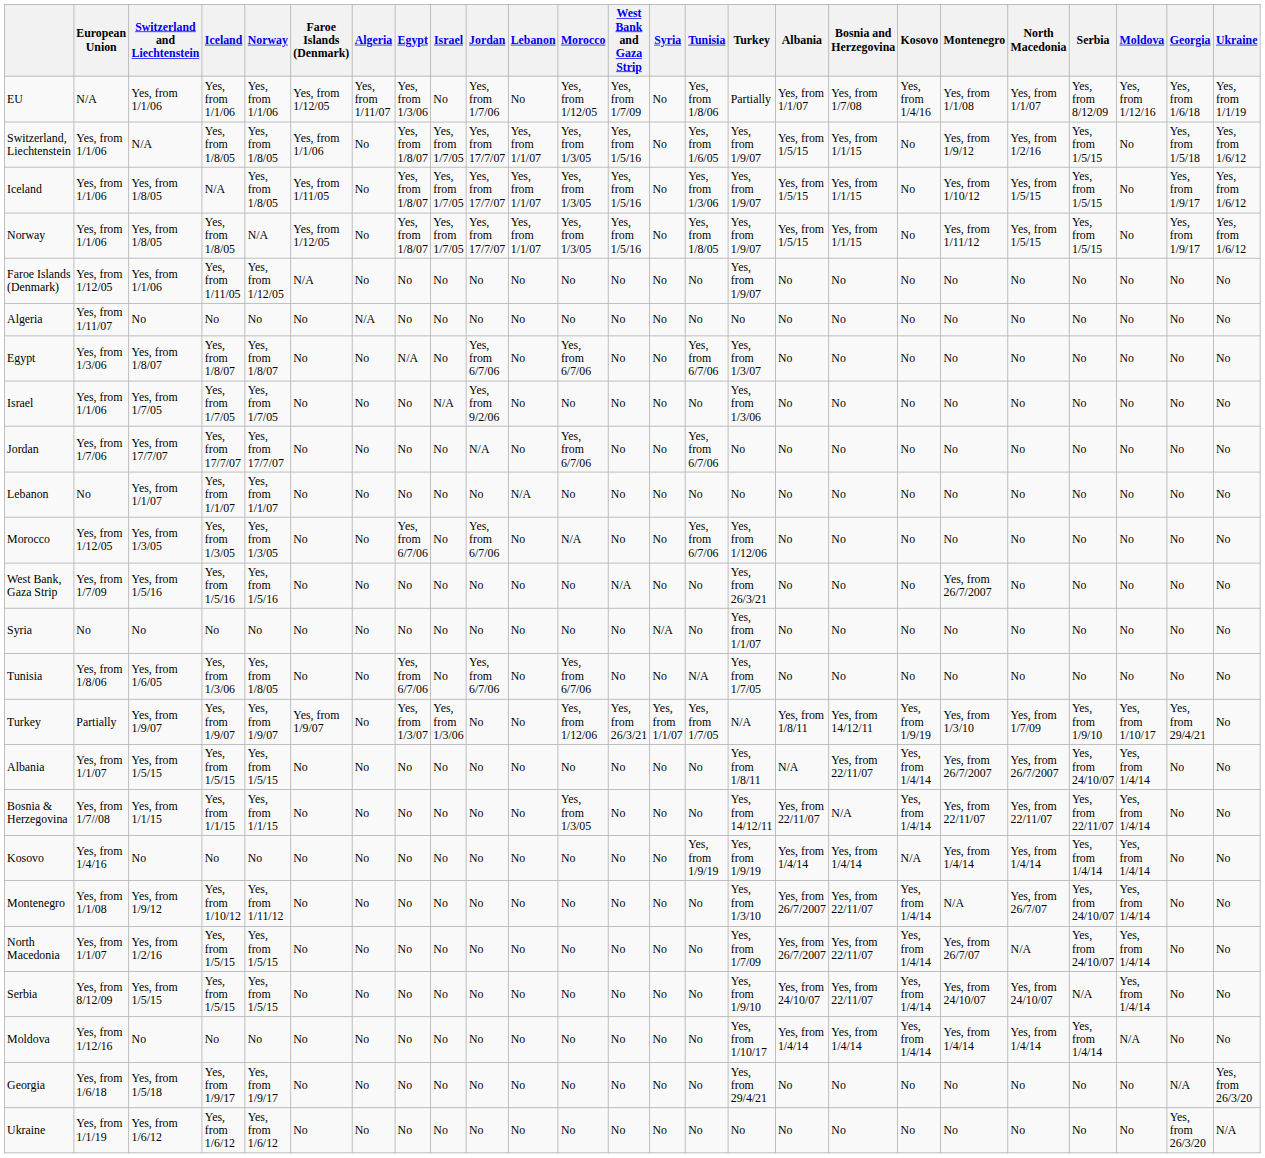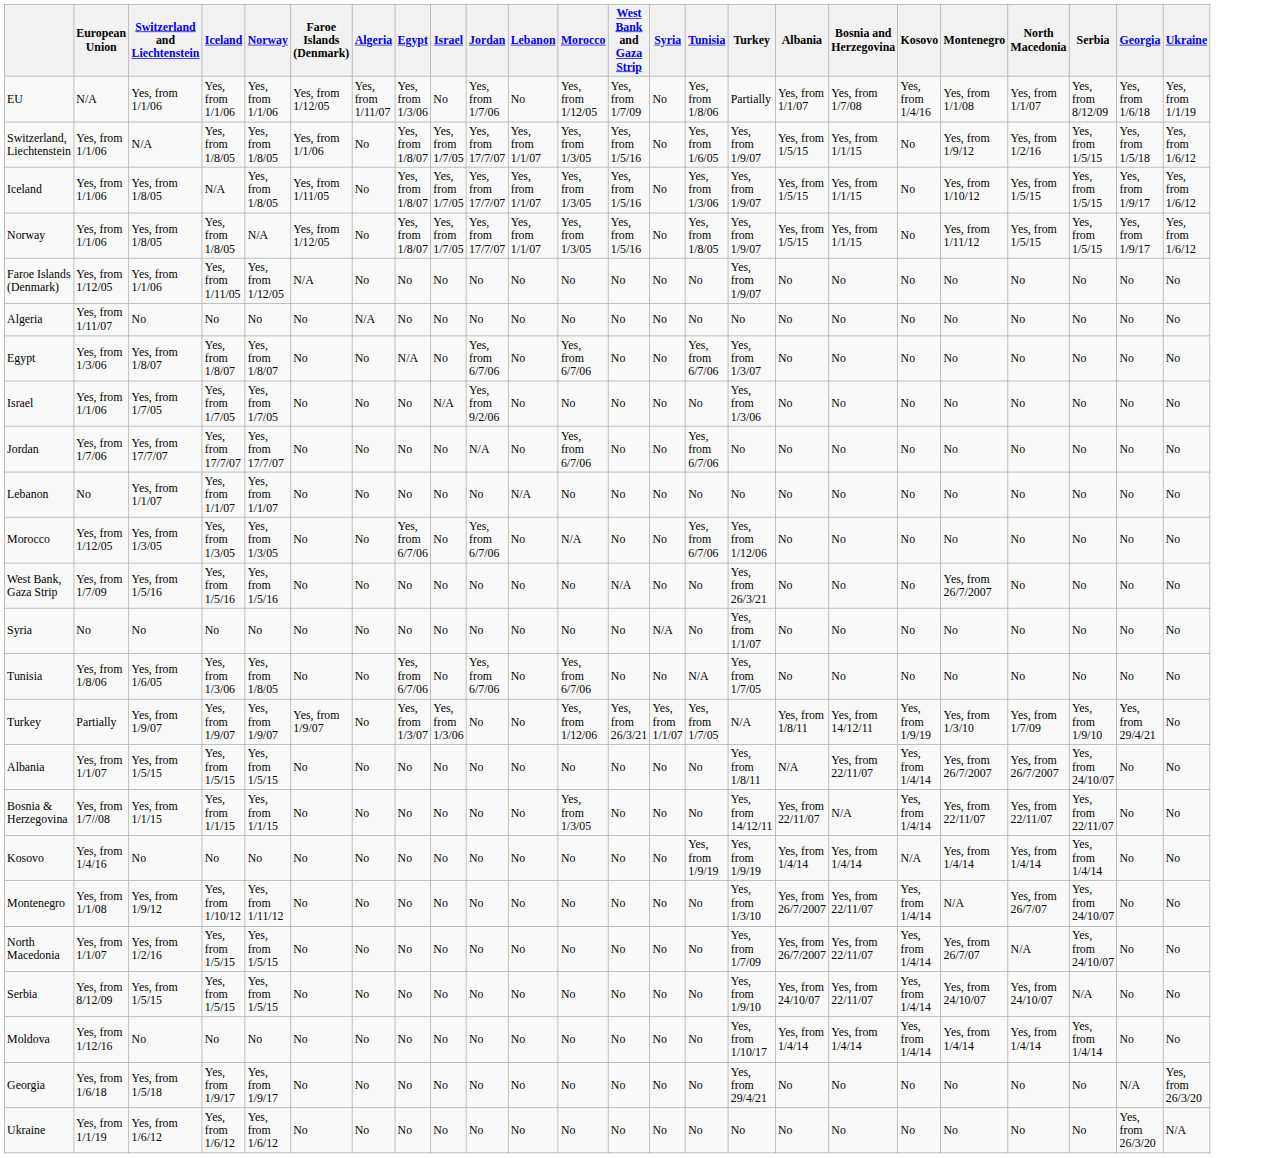- column: Moldova | Yes, from 1/12/16 | No | No | No | No | No | No | No | No | No | No | No | No | No | Yes, from 1/10/17 | Yes, from 1/4/14 | Yes, from 1/4/14 | Yes, from 1/4/14 | Yes, from 1/4/14 | Yes, from 1/4/14 | Yes, from 1/4/14 | N/A | No | No
